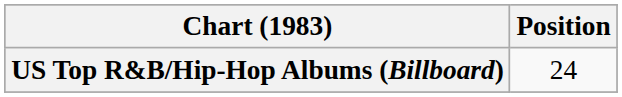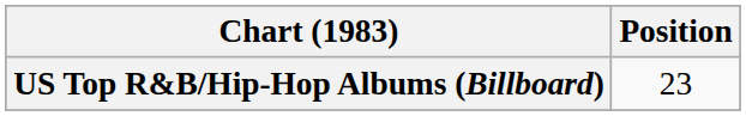US Top R&B/Hip-Hop Albums (Billboard) | Position: 24 -> 23
